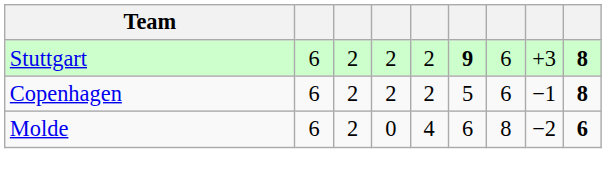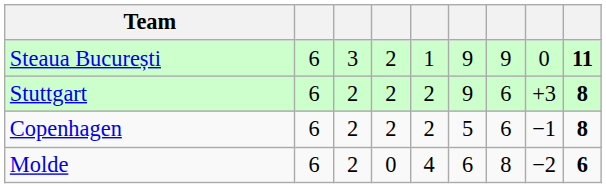+ row: Steaua București | 6 | 3 | 2 | 1 | 9 | 9 | 0 | 11
Stuttgart | column 6: bold -> normal
